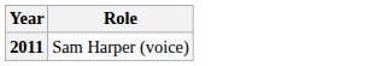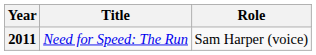+ column: Title | Need for Speed: The Run
